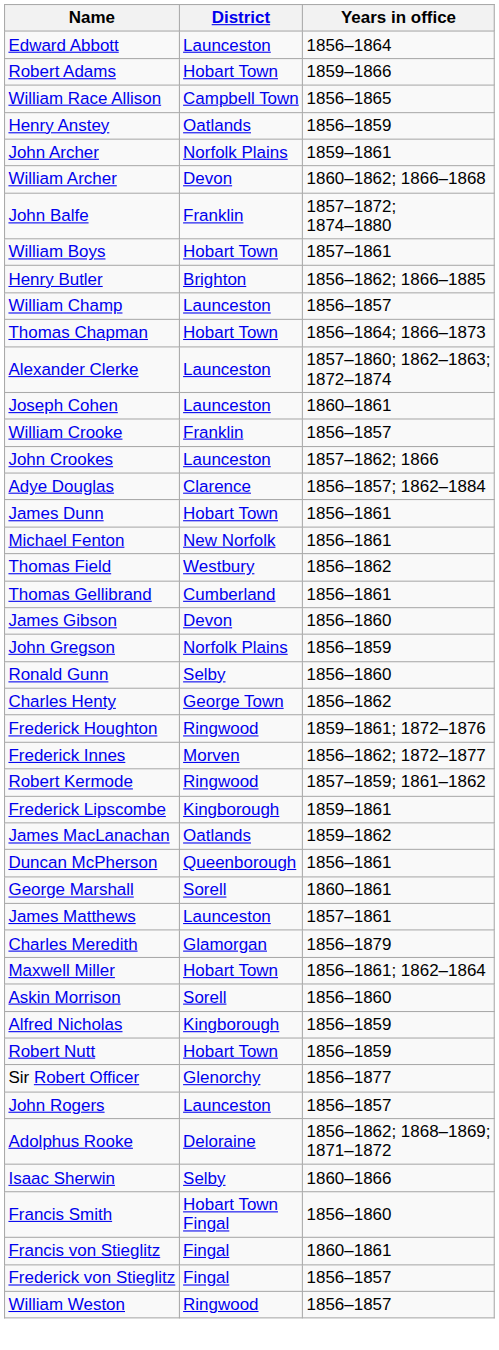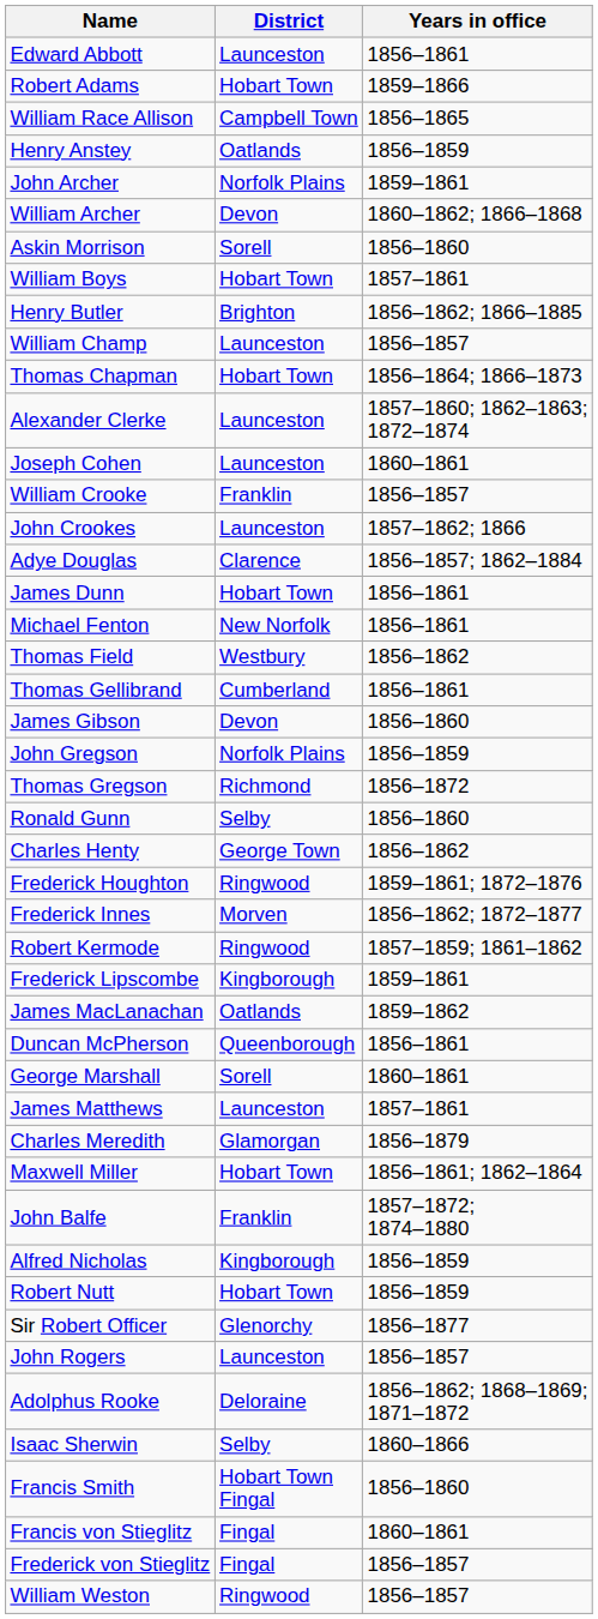Edward Abbott | Years in office: 1856–1864 -> 1856–1861
rows swapped: John Balfe <-> Askin Morrison
+ row: Thomas Gregson | Richmond | 1856–1872
